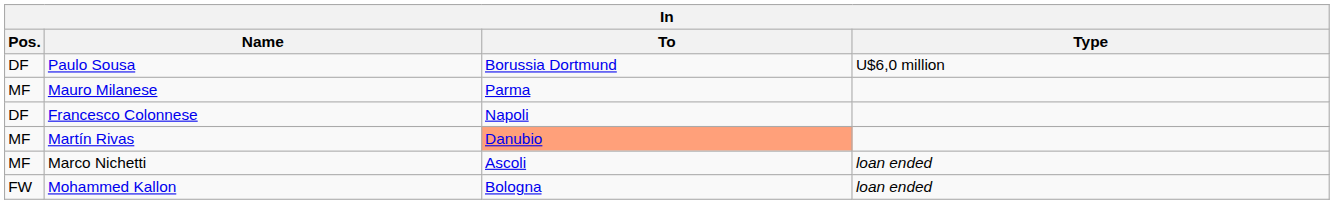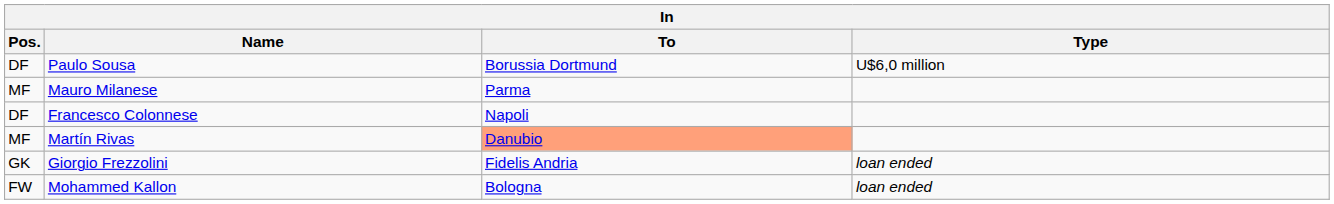+ row: GK | Giorgio Frezzolini | Fidelis Andria | loan ended
- row: MF | Marco Nichetti | Ascoli | loan ended
